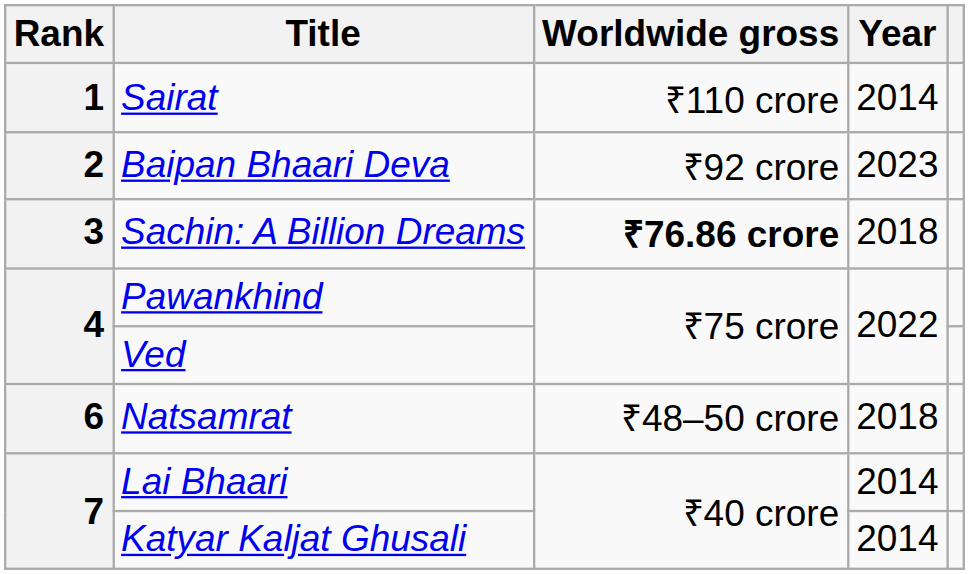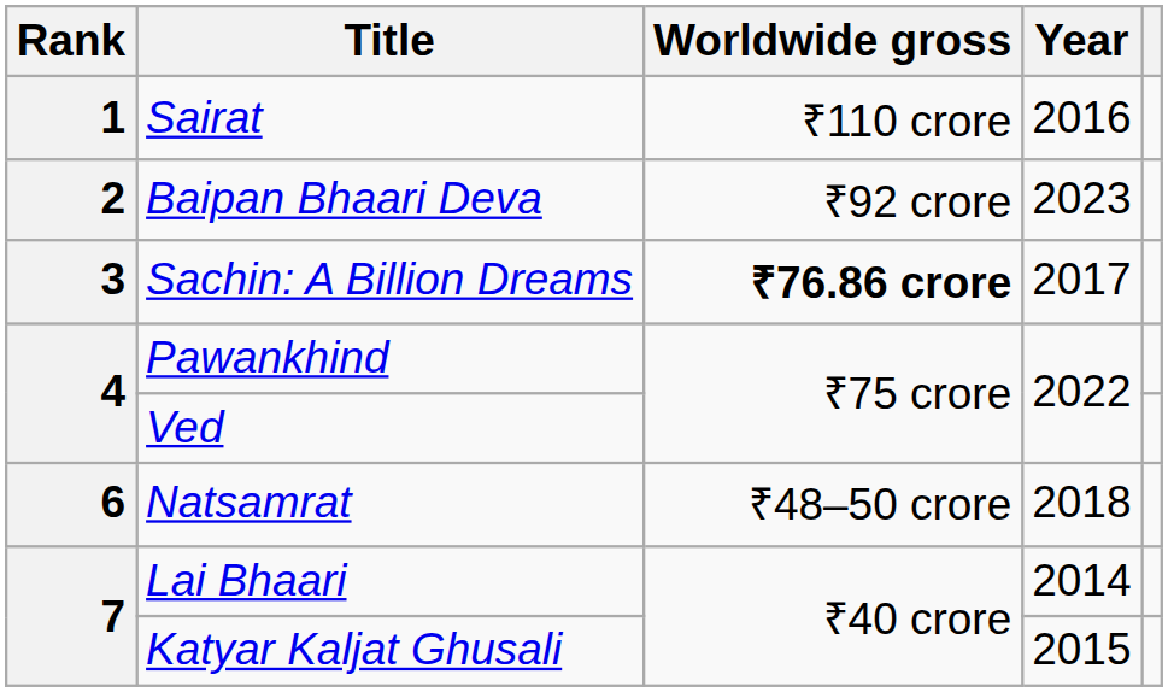Sairat | Year: 2014 -> 2016
Sachin: A Billion Dreams | Year: 2018 -> 2017
Katyar Kaljat Ghusali | Year: 2014 -> 2015
